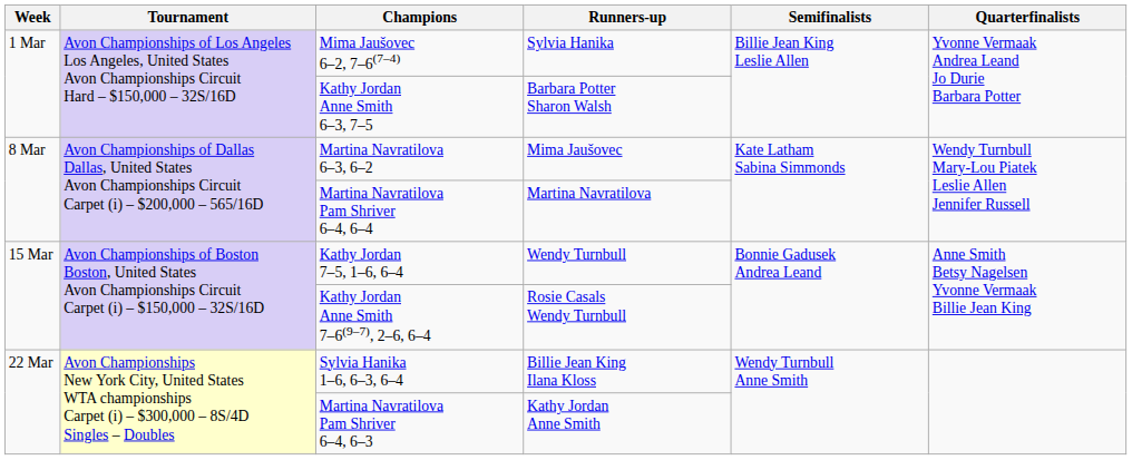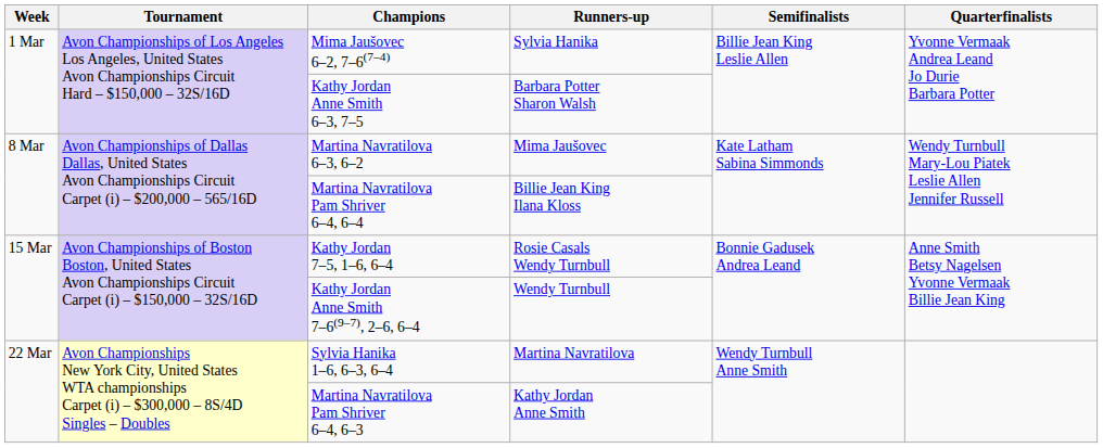Martina Navratilova Pam Shriver 6–4, 6–4 | Runners-up: Martina Navratilova -> Billie Jean King Ilana Kloss
Kathy Jordan 7–5, 1–6, 6–4 | Runners-up: Wendy Turnbull -> Rosie Casals Wendy Turnbull
Kathy Jordan Anne Smith 7–6(9–7), 2–6, 6–4 | Runners-up: Rosie Casals Wendy Turnbull -> Wendy Turnbull
Sylvia Hanika 1–6, 6–3, 6–4 | Runners-up: Billie Jean King Ilana Kloss -> Martina Navratilova
